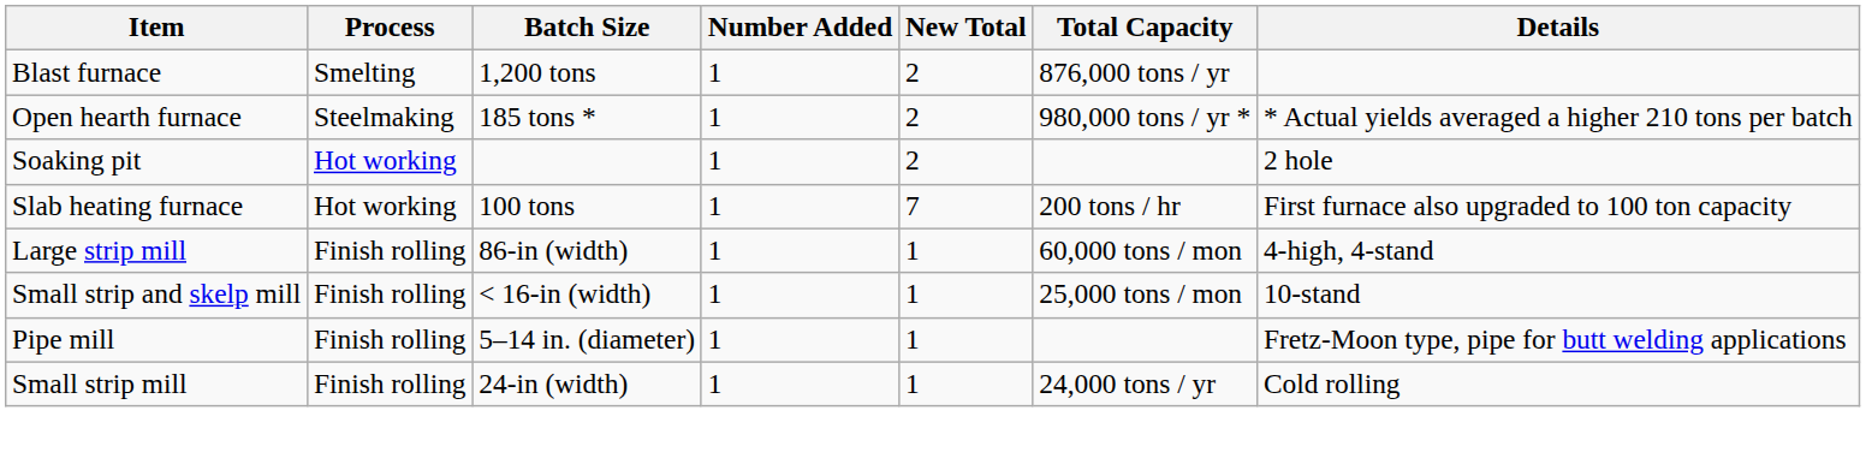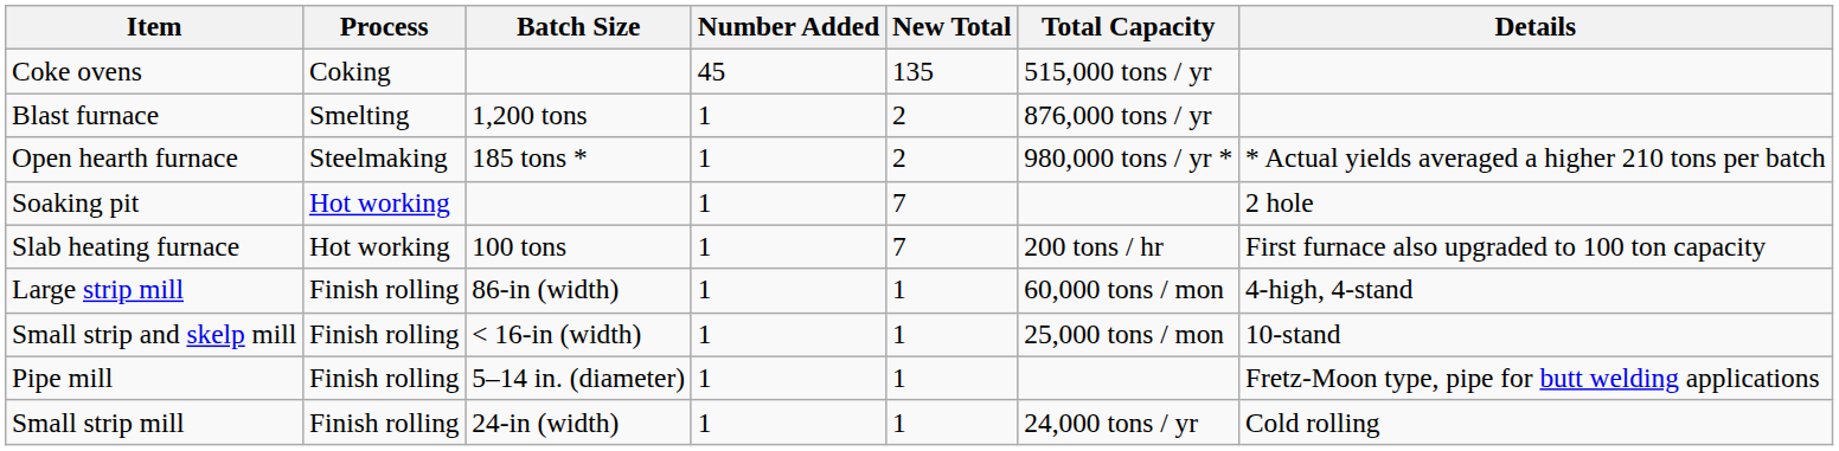+ row: Coke ovens | Coking | 45 | 135 | 515,000 tons / yr
Soaking pit | New Total: 2 -> 7
